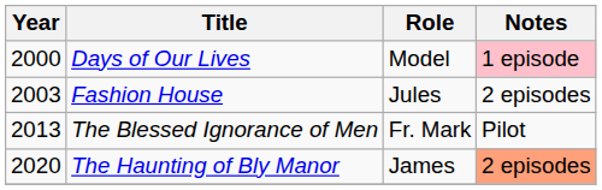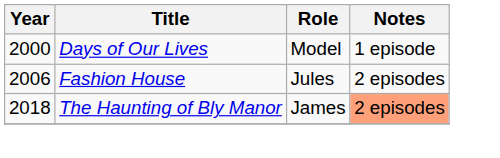Days of Our Lives | Notes: pink background -> no background
Fashion House | Year: 2003 -> 2006
- row: 2013 | The Blessed Ignorance of Men | Fr. Mark | Pilot
The Haunting of Bly Manor | Year: 2020 -> 2018
